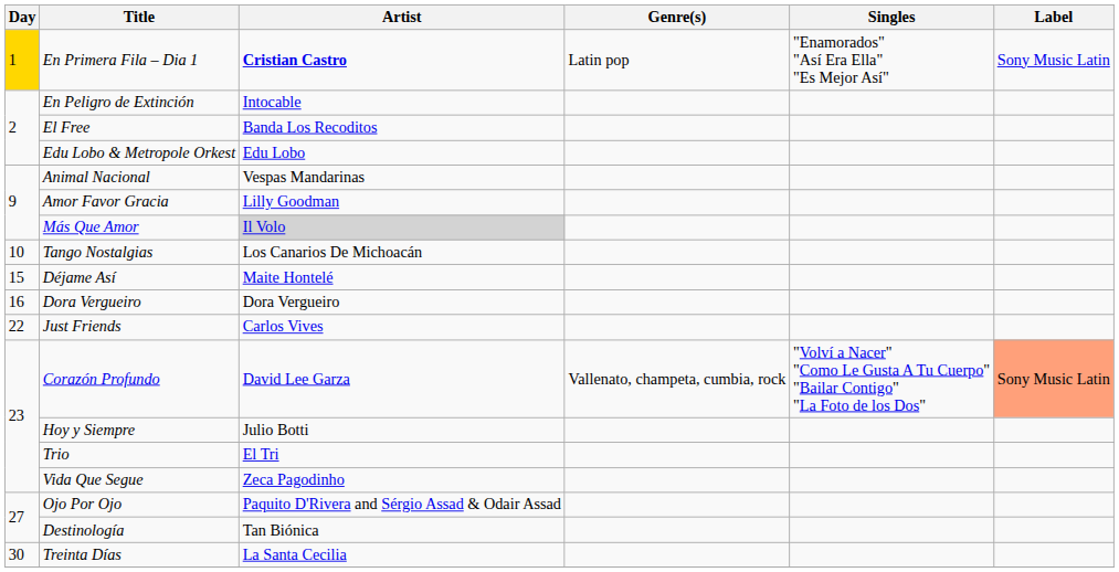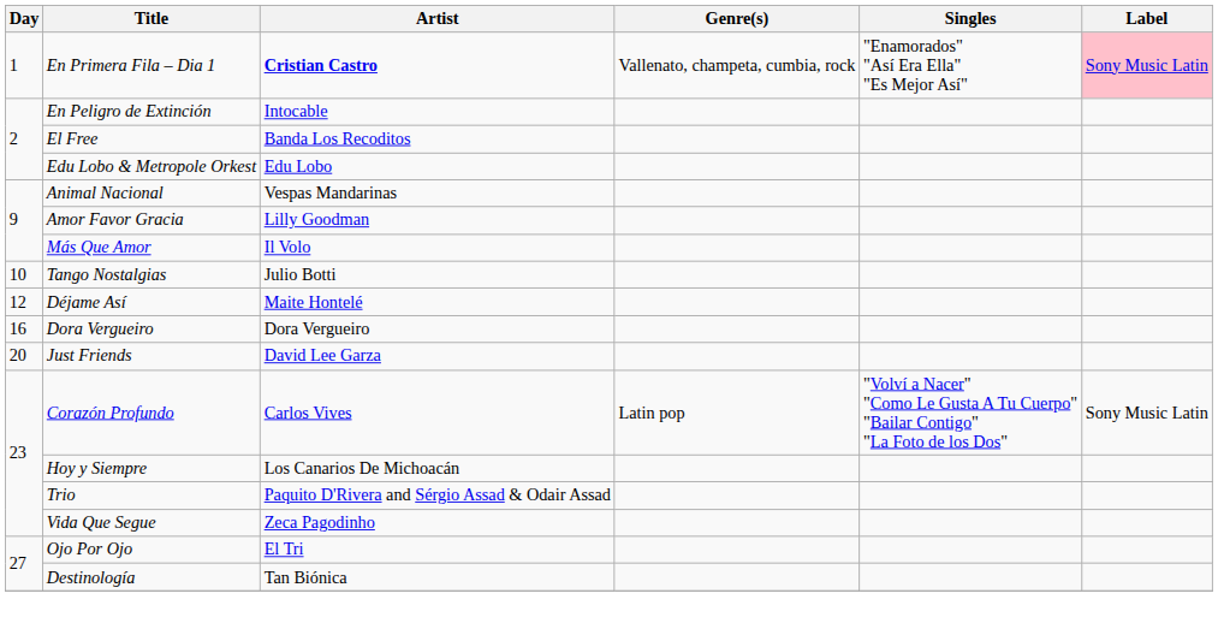En Primera Fila – Dia 1 | Day: gold background -> no background
En Primera Fila – Dia 1 | Genre(s): Latin pop -> Vallenato, champeta, cumbia, rock
En Primera Fila – Dia 1 | Label: no background -> pink background
Más Que Amor | Artist: lightgrey background -> no background
Tango Nostalgias | Artist: Los Canarios De Michoacán -> Julio Botti
Déjame Así | Day: 15 -> 12
Just Friends | Day: 22 -> 20
Just Friends | Artist: Carlos Vives -> David Lee Garza
Corazón Profundo | Artist: David Lee Garza -> Carlos Vives
Corazón Profundo | Genre(s): Vallenato, champeta, cumbia, rock -> Latin pop
Corazón Profundo | Label: lightsalmon background -> no background
Hoy y Siempre | Artist: Julio Botti -> Los Canarios De Michoacán
Trio | Artist: El Tri -> Paquito D'Rivera and Sérgio Assad & Odair Assad
Ojo Por Ojo | Artist: Paquito D'Rivera and Sérgio Assad & Odair Assad -> El Tri
- row: 30 | Treinta Días | La Santa Cecilia
